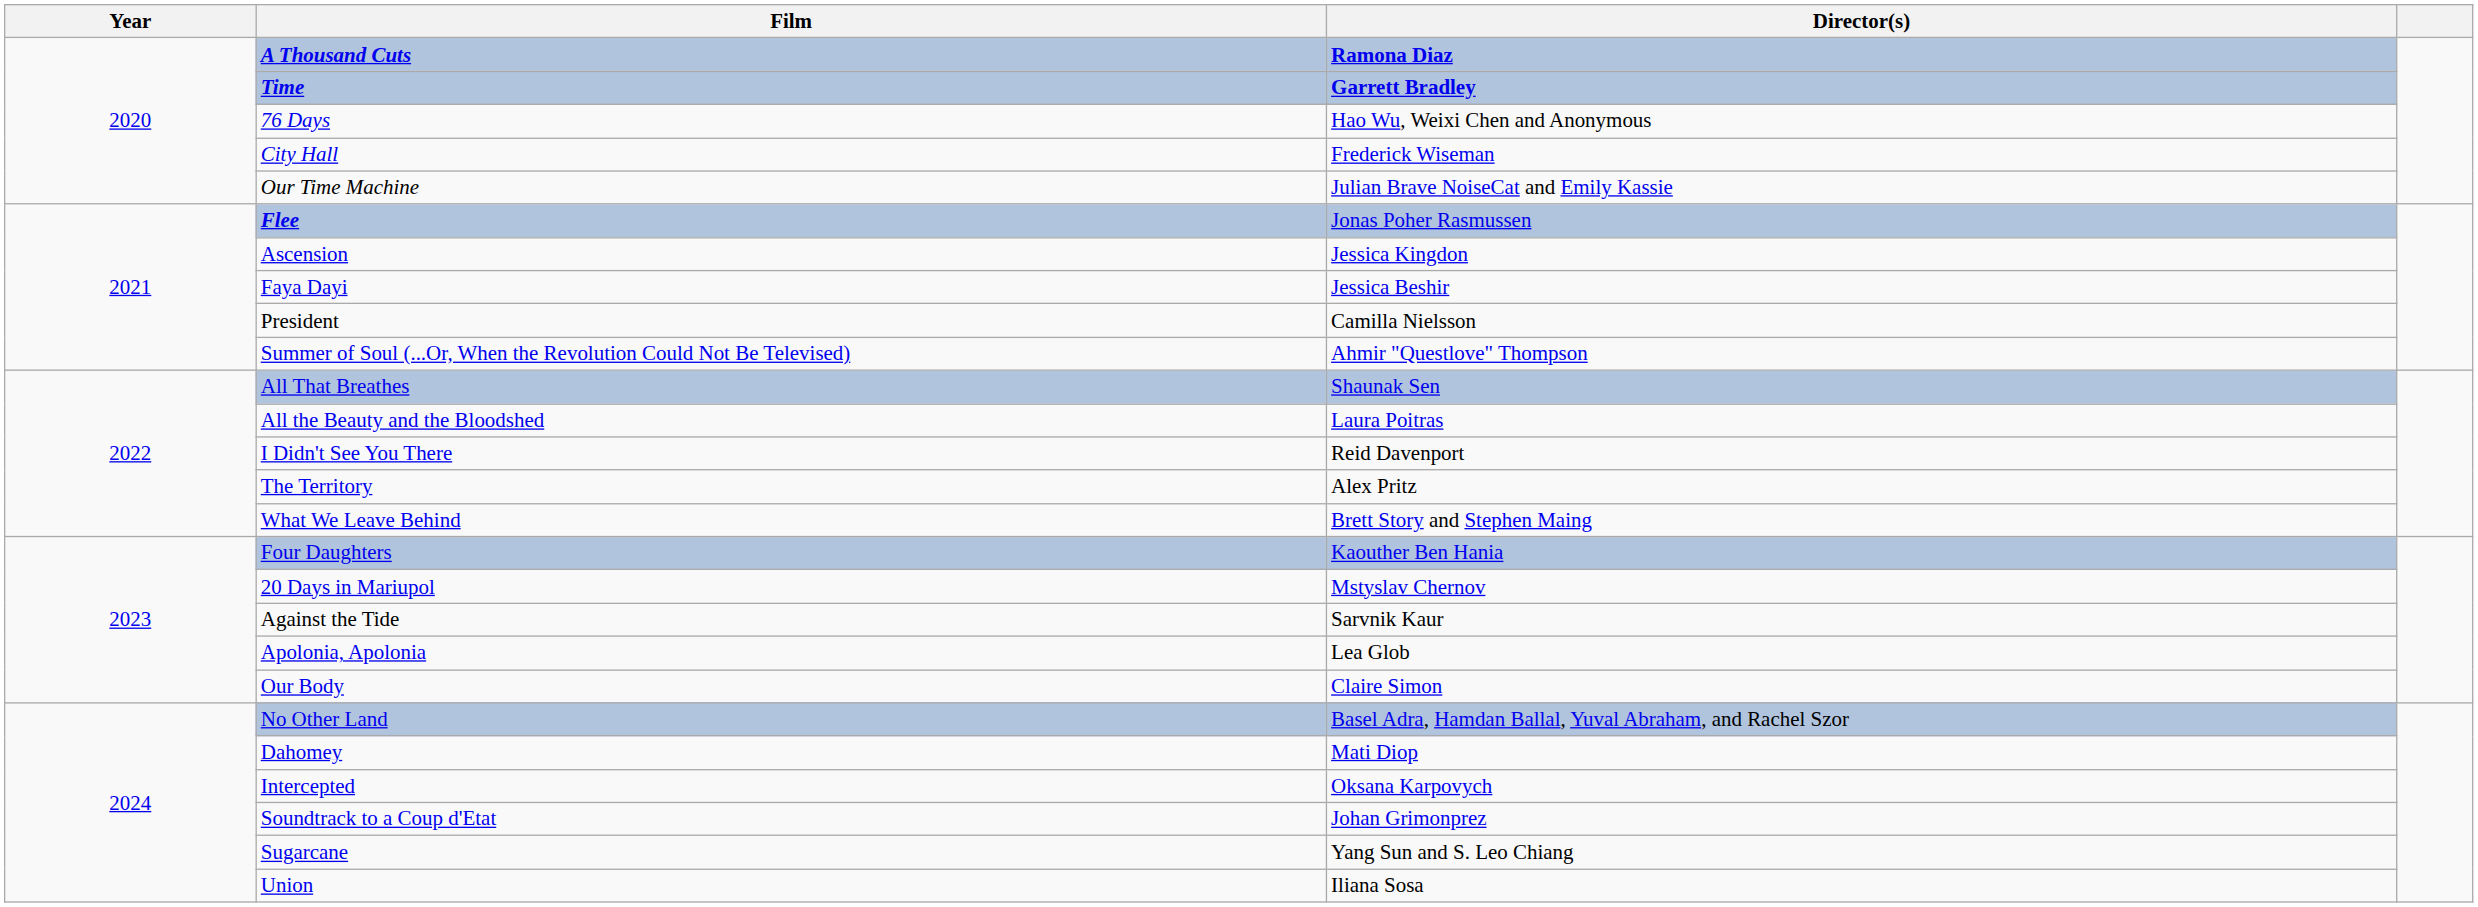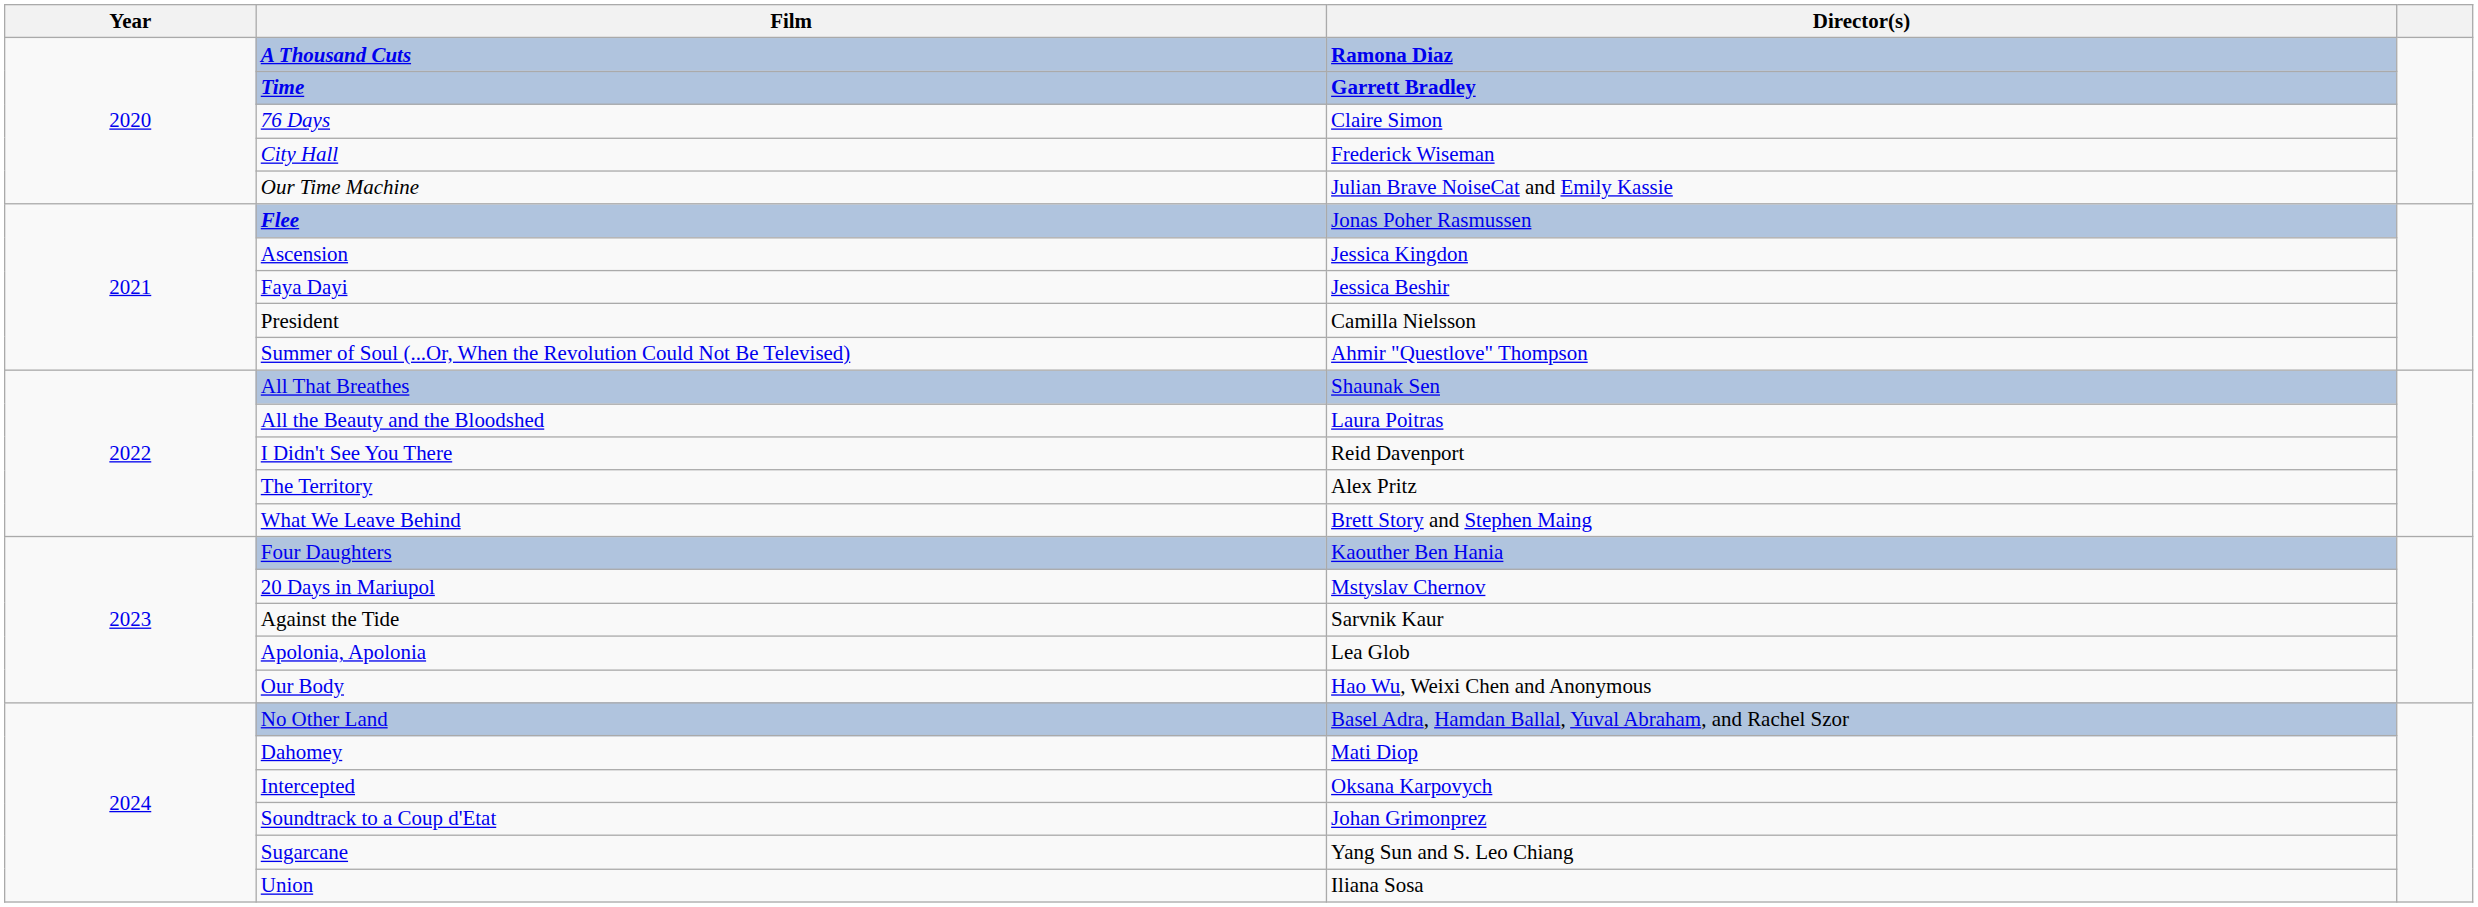76 Days | Director(s): Hao Wu, Weixi Chen and Anonymous -> Claire Simon
Our Body | Director(s): Claire Simon -> Hao Wu, Weixi Chen and Anonymous
